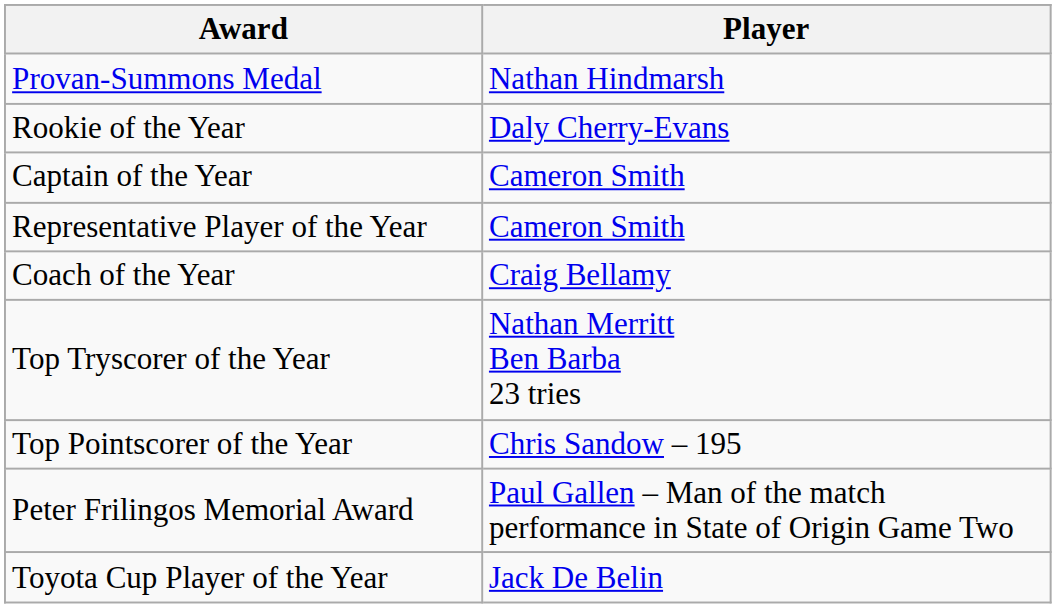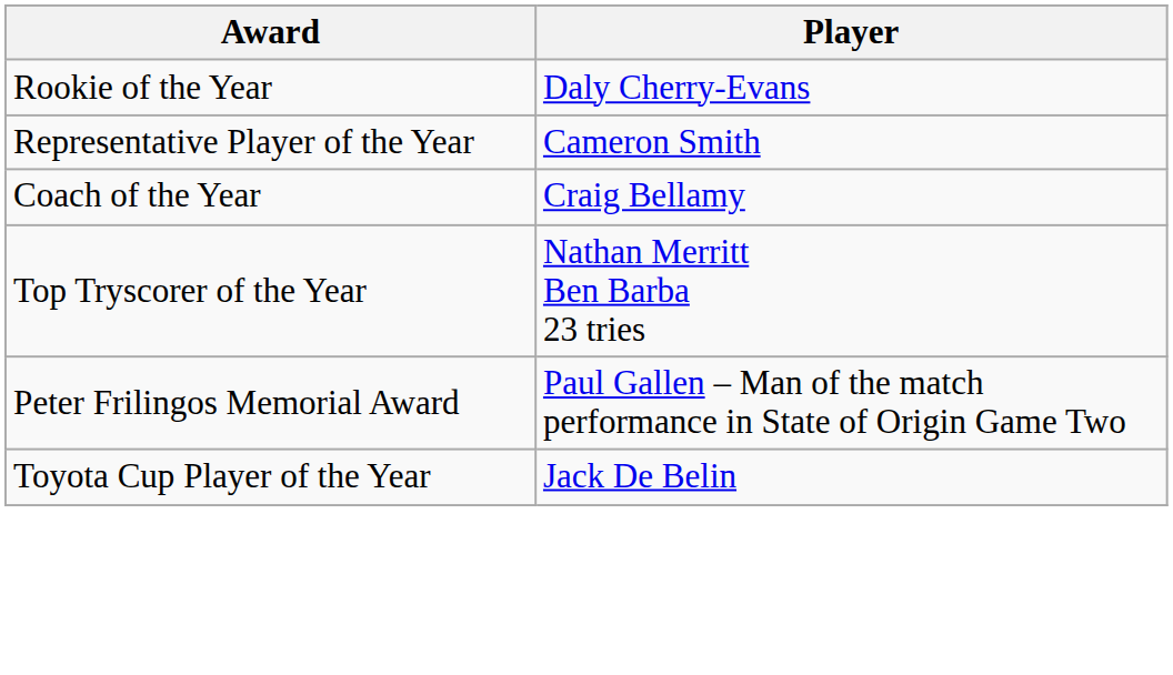- row: Provan-Summons Medal | Nathan Hindmarsh
- row: Captain of the Year | Cameron Smith
- row: Top Pointscorer of the Year | Chris Sandow – 195
